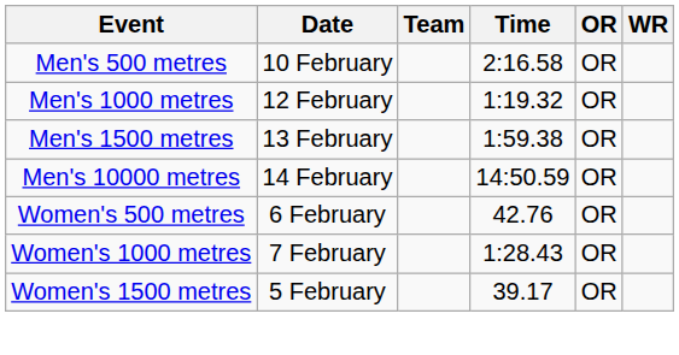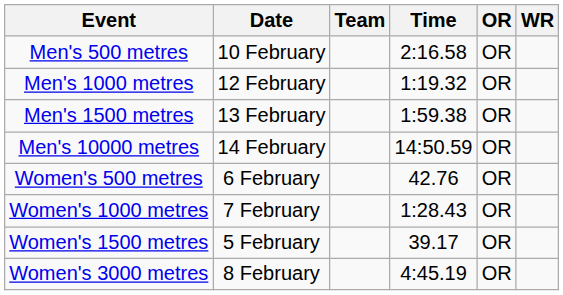+ row: Women's 3000 metres | 8 February | 4:45.19 | OR
